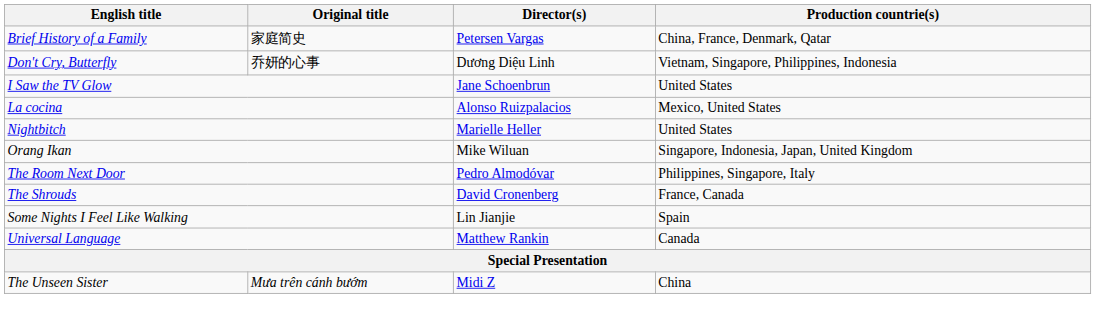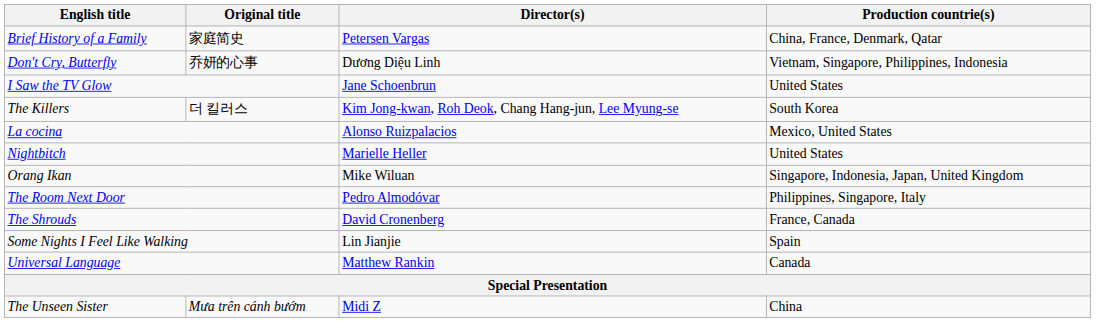+ row: The Killers | 더 킬러스 | Kim Jong-kwan, Roh Deok, Chang Hang-jun, Lee Myung-se | South Korea
